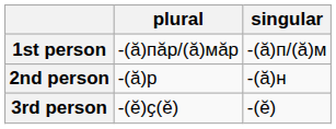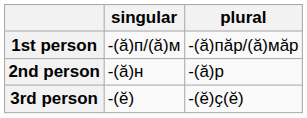columns swapped: singular <-> plural
